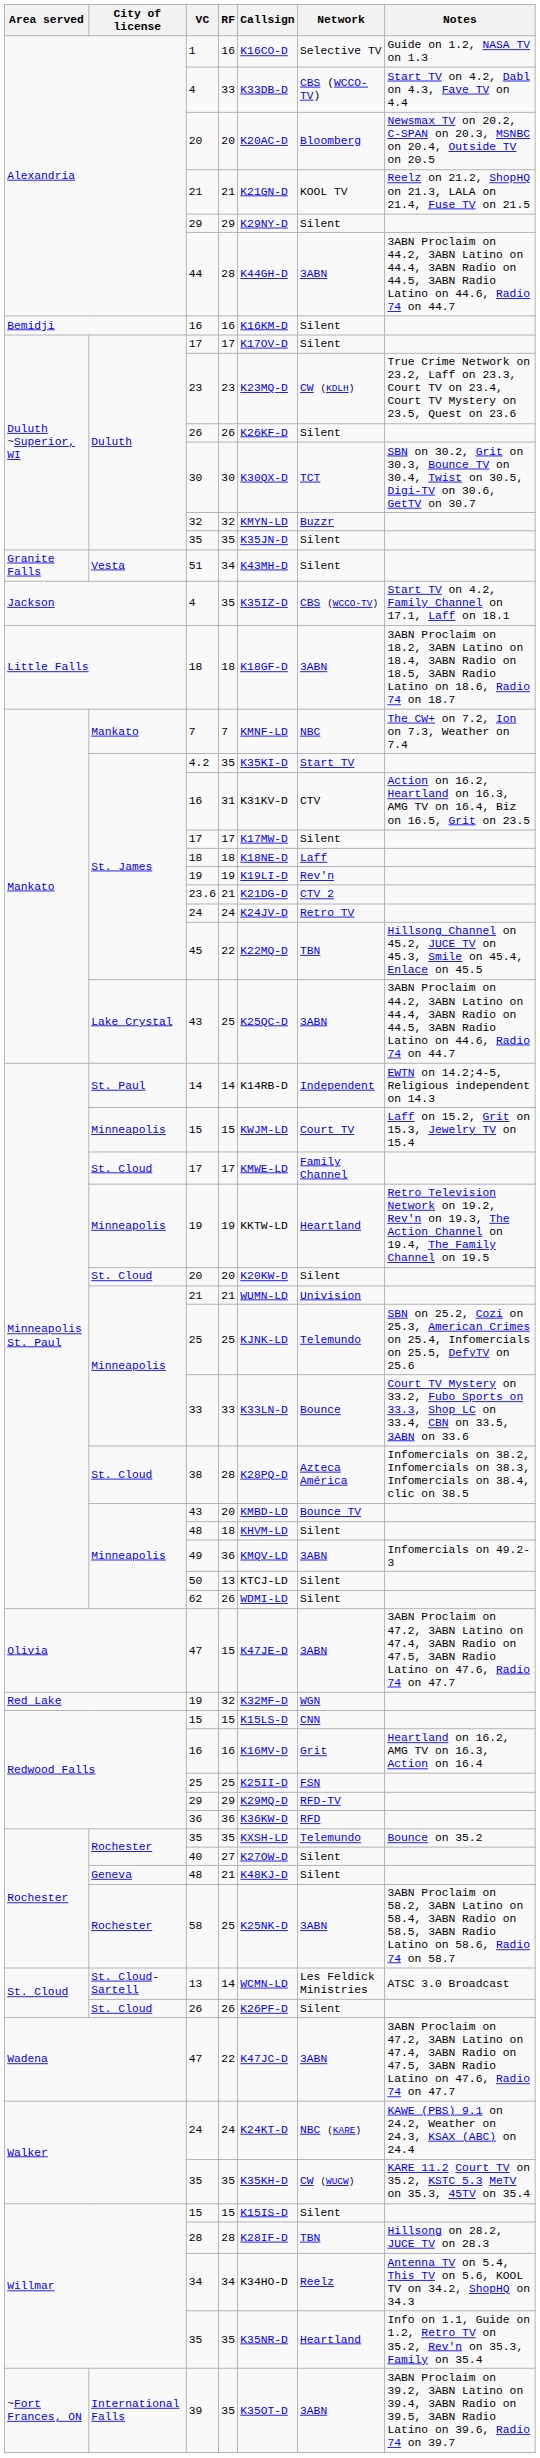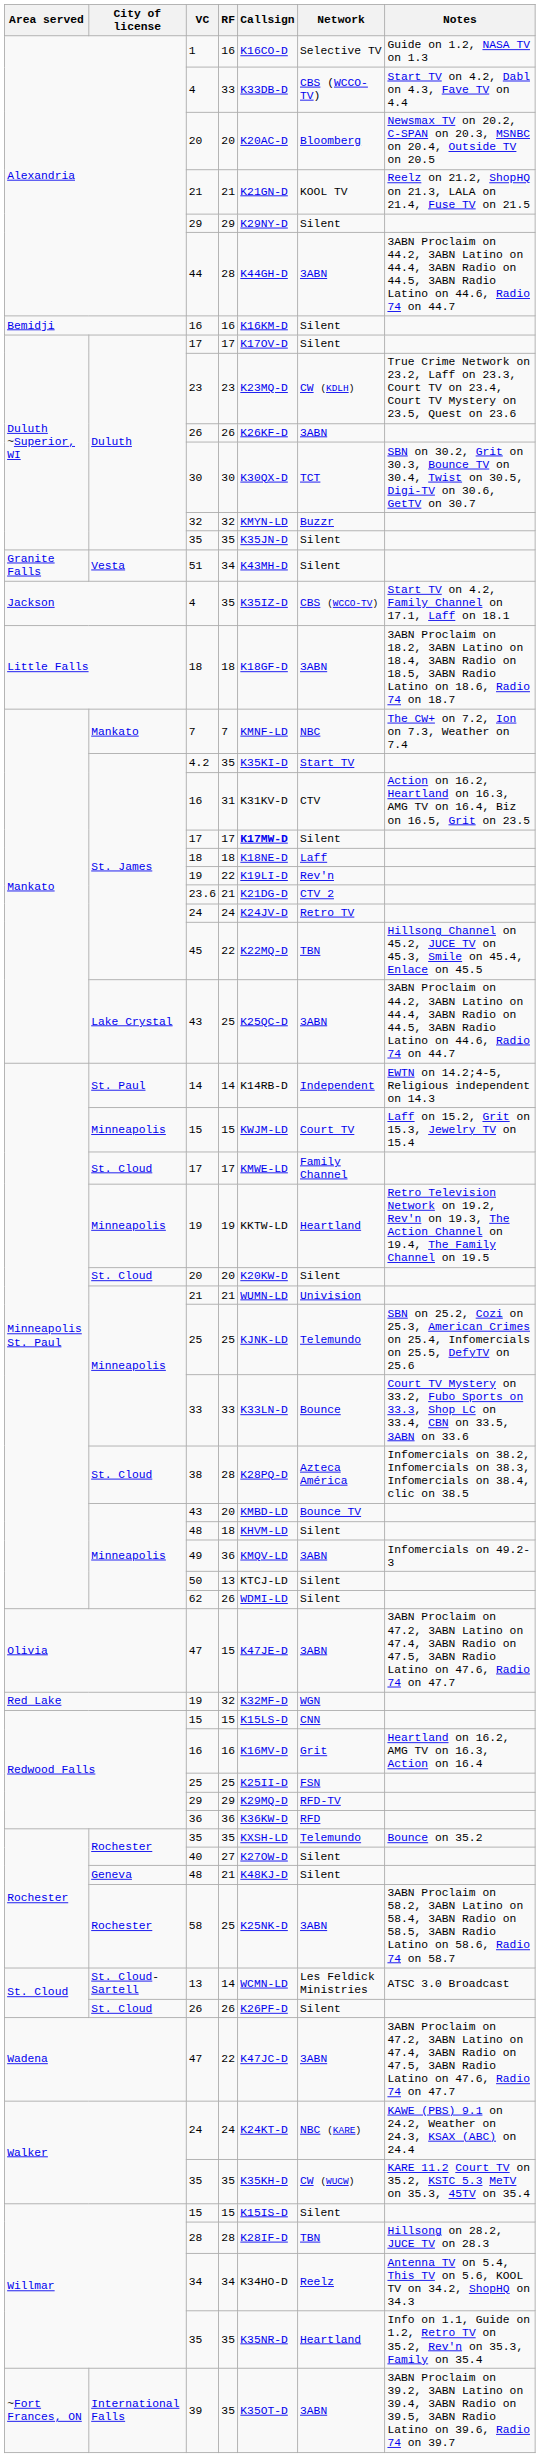Duluth / 26 | Network: Silent -> 3ABN
St. James / 17 | Callsign: normal -> bold
St. James / 19 | RF: 19 -> 22
